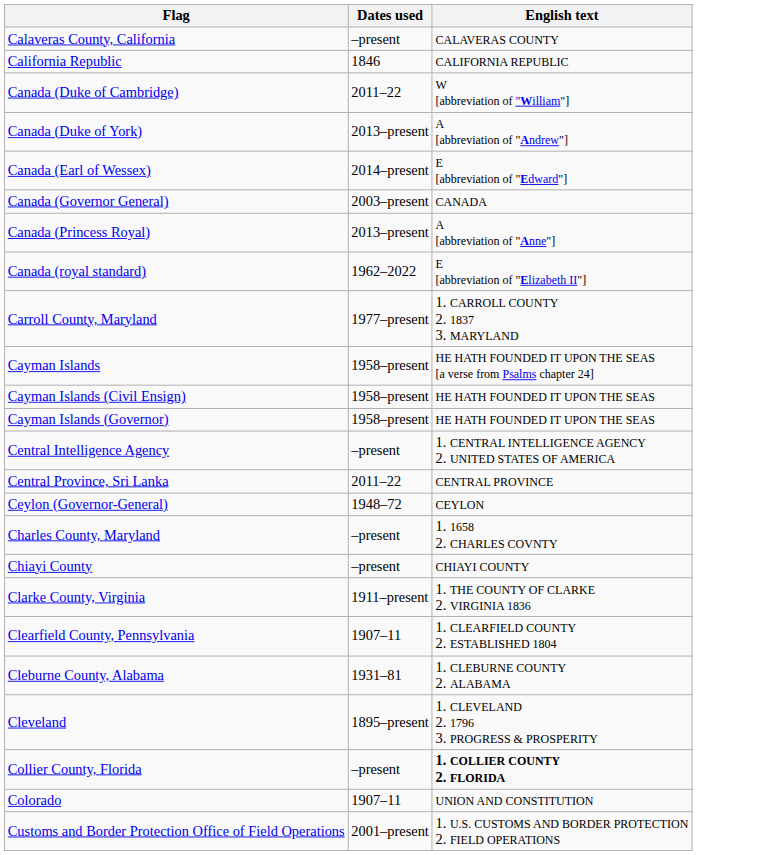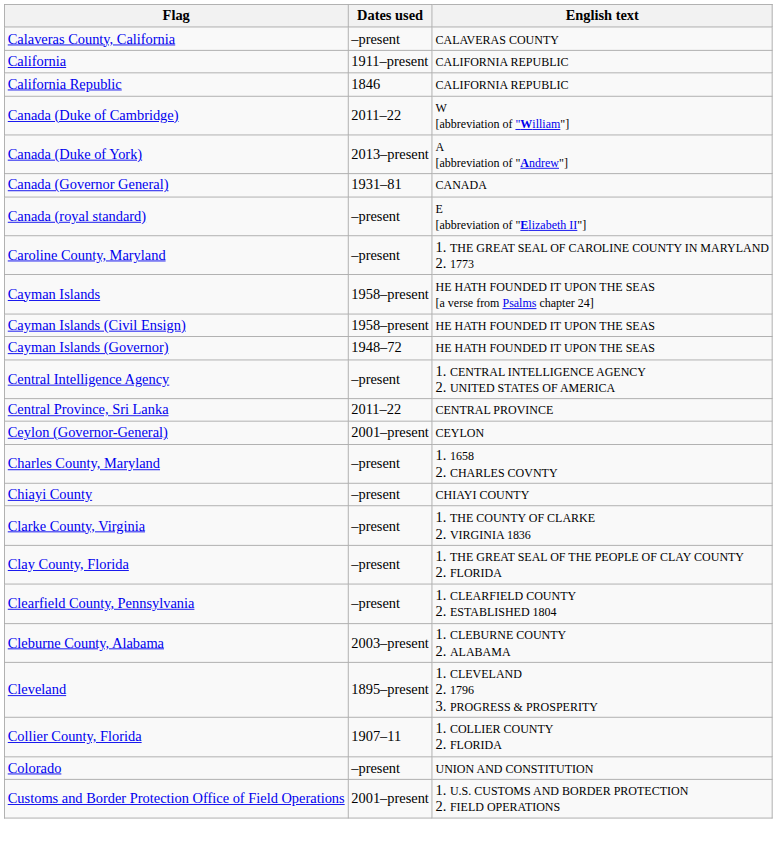+ row: California | 1911–present | CALIFORNIA REPUBLIC
- row: Canada (Earl of Wessex) | 2014–present | E [abbreviation of "Edward"]
Canada (Governor General) | Dates used: 2003–present -> 1931–81
- row: Canada (Princess Royal) | 2013–present | A [abbreviation of "Anne"]
Canada (royal standard) | Dates used: 1962–2022 -> –present
+ row: Caroline County, Maryland | –present | 1. THE GREAT SEAL OF CAROLINE COUNTY IN MARYLAND 2. 1773
- row: Carroll County, Maryland | 1977–present | 1. CARROLL COUNTY 2. 1837 3. MARYLAND
Cayman Islands (Governor) | Dates used: 1958–present -> 1948–72
Ceylon (Governor-General) | Dates used: 1948–72 -> 2001–present
Clarke County, Virginia | Dates used: 1911–present -> –present
+ row: Clay County, Florida | –present | 1. THE GREAT SEAL OF THE PEOPLE OF CLAY COUNTY 2. FLORIDA
Clearfield County, Pennsylvania | Dates used: 1907–11 -> –present
Cleburne County, Alabama | Dates used: 1931–81 -> 2003–present
Collier County, Florida | Dates used: –present -> 1907–11
Collier County, Florida | English text: bold -> normal
Colorado | Dates used: 1907–11 -> –present
